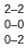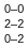rows swapped: 0–0 <-> 2–2
